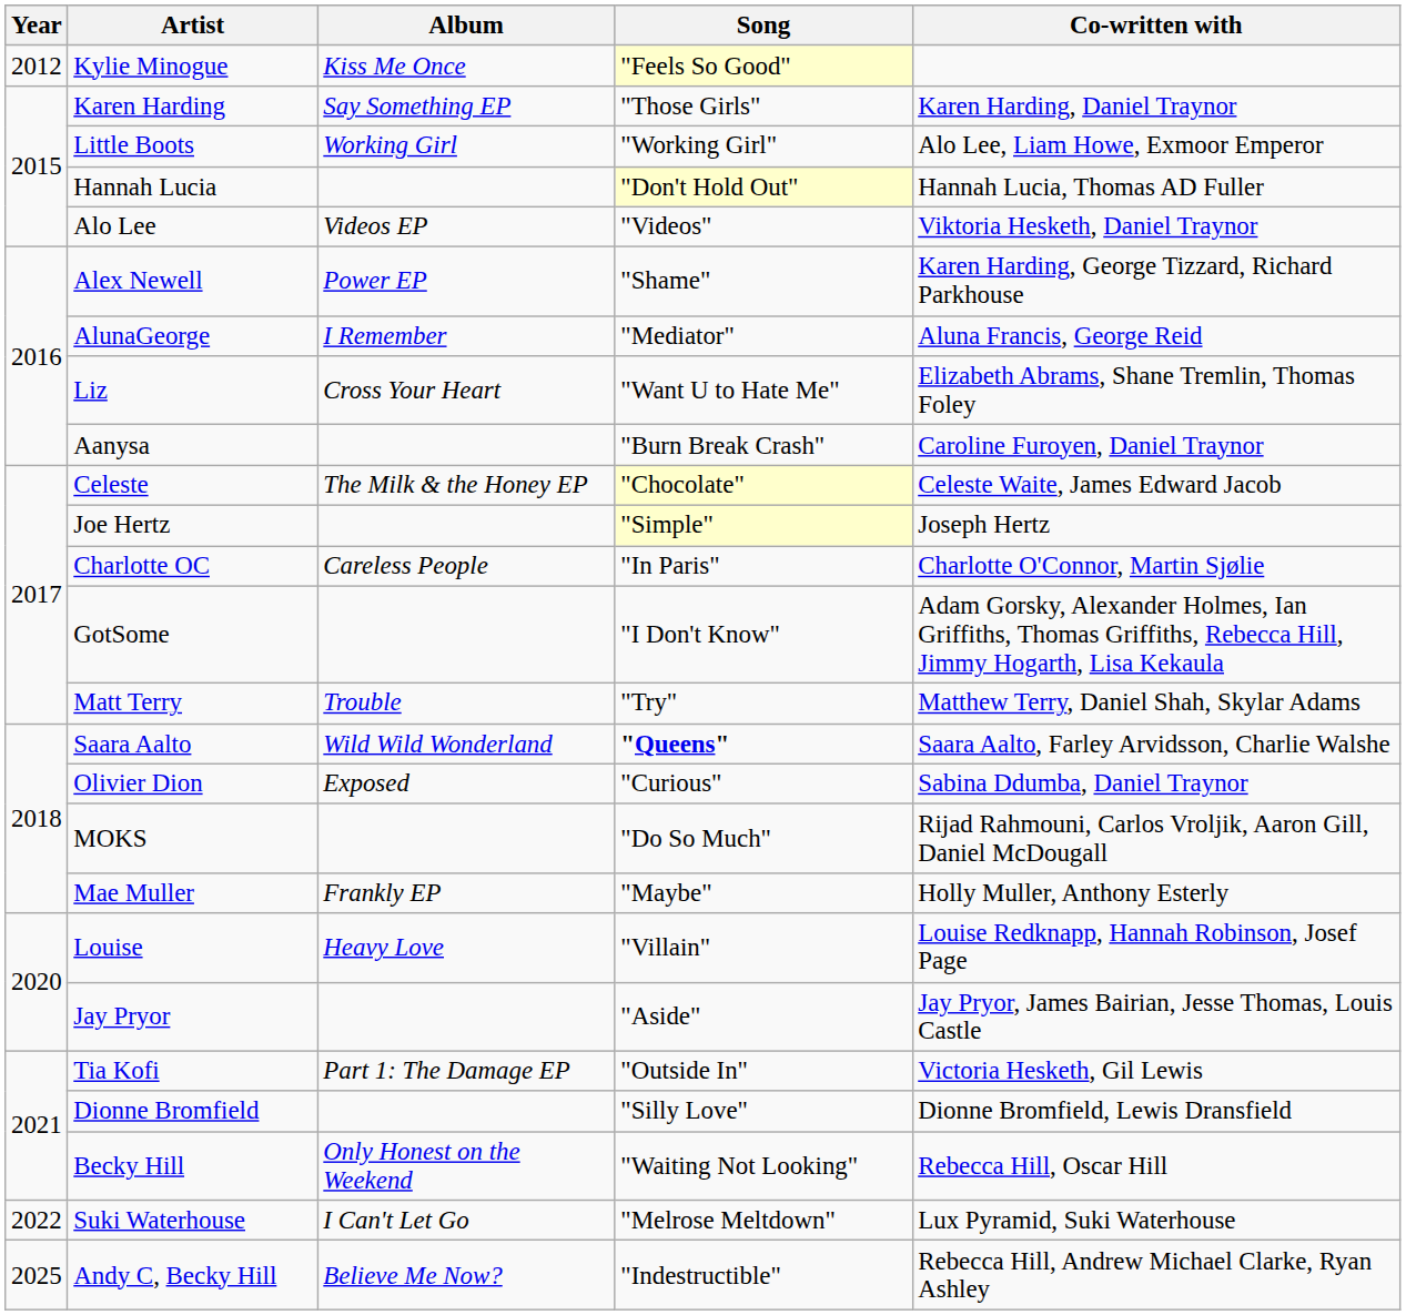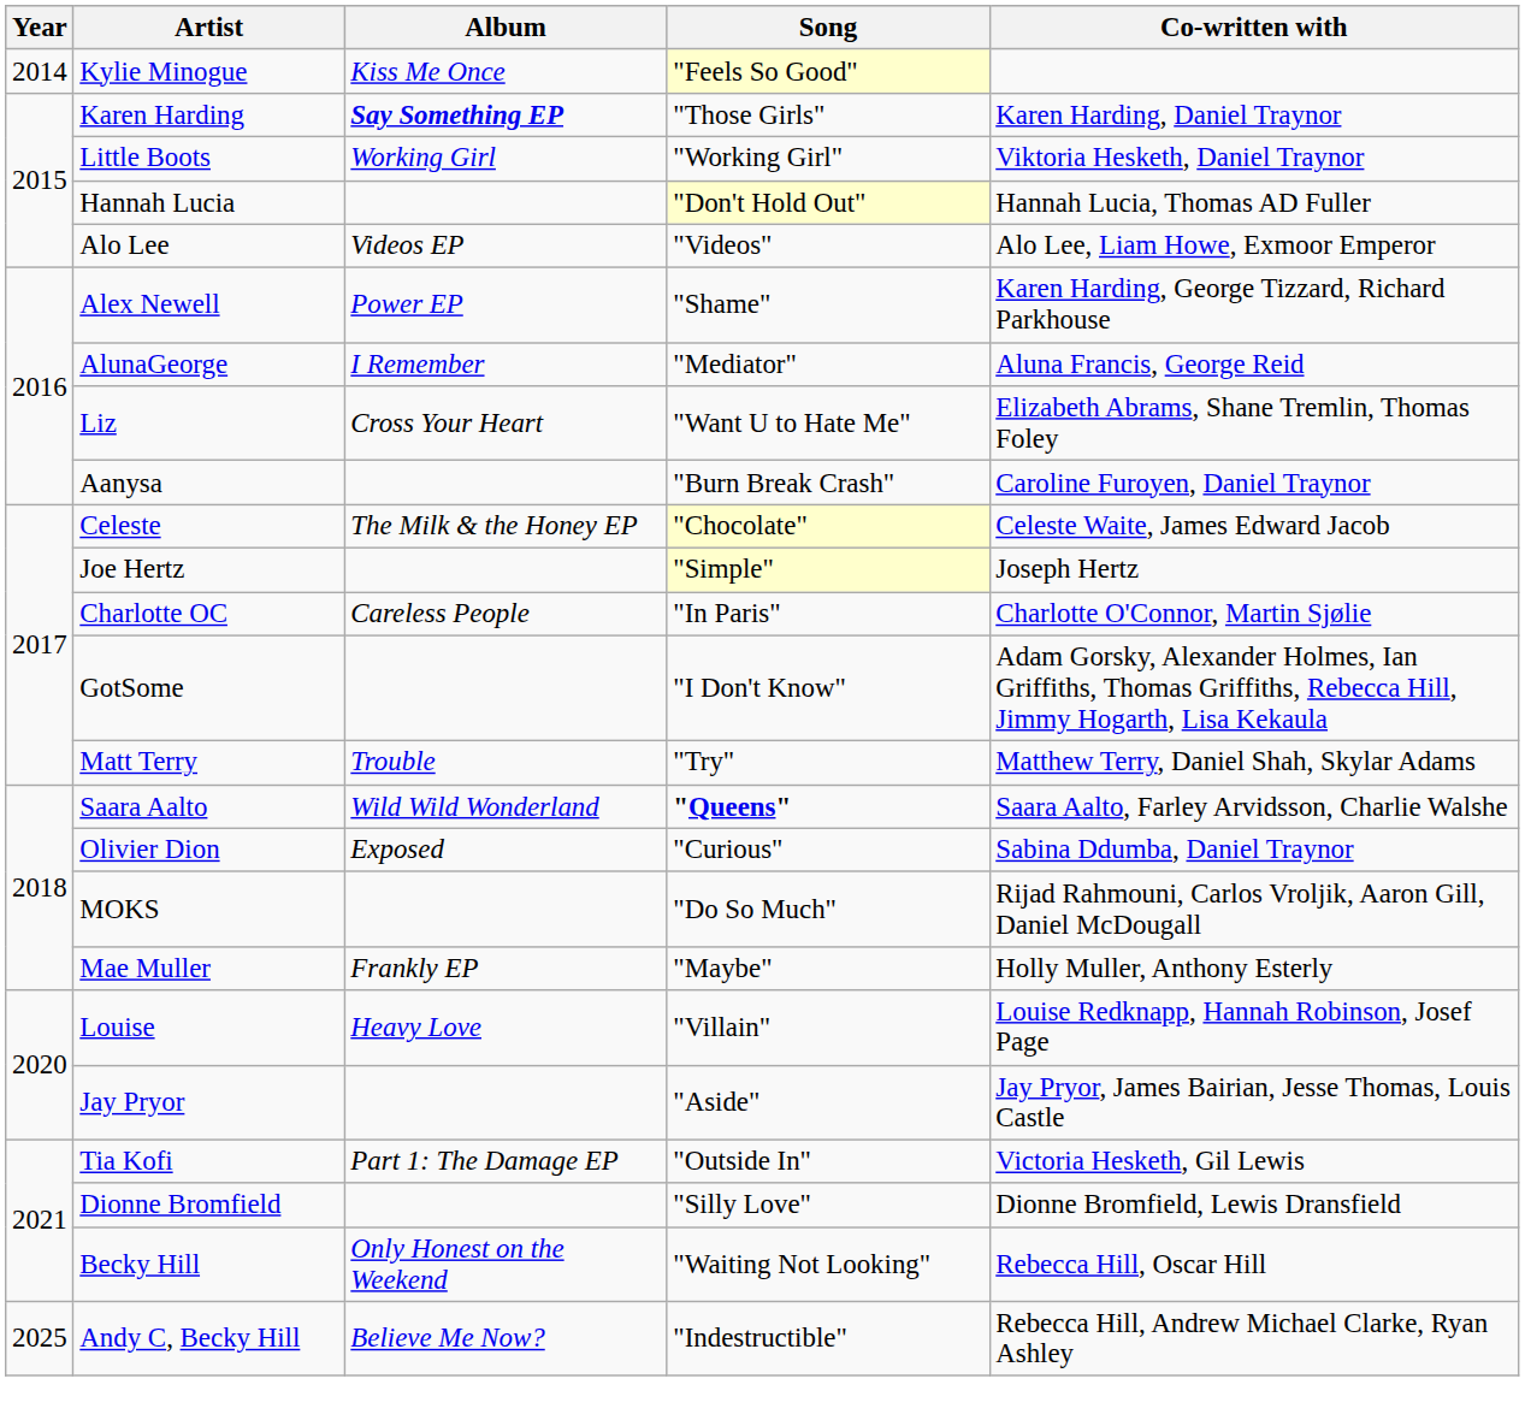Kylie Minogue | Year: 2012 -> 2014
Karen Harding | Album: normal -> bold
Little Boots | Co-written with: Alo Lee, Liam Howe, Exmoor Emperor -> Viktoria Hesketh, Daniel Traynor
Alo Lee | Co-written with: Viktoria Hesketh, Daniel Traynor -> Alo Lee, Liam Howe, Exmoor Emperor
- row: 2022 | Suki Waterhouse | I Can't Let Go | "Melrose Meltdown" | Lux Pyramid, Suki Waterhouse
